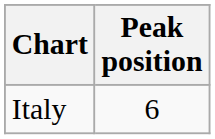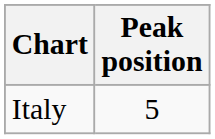Italy | Peak position: 6 -> 5
